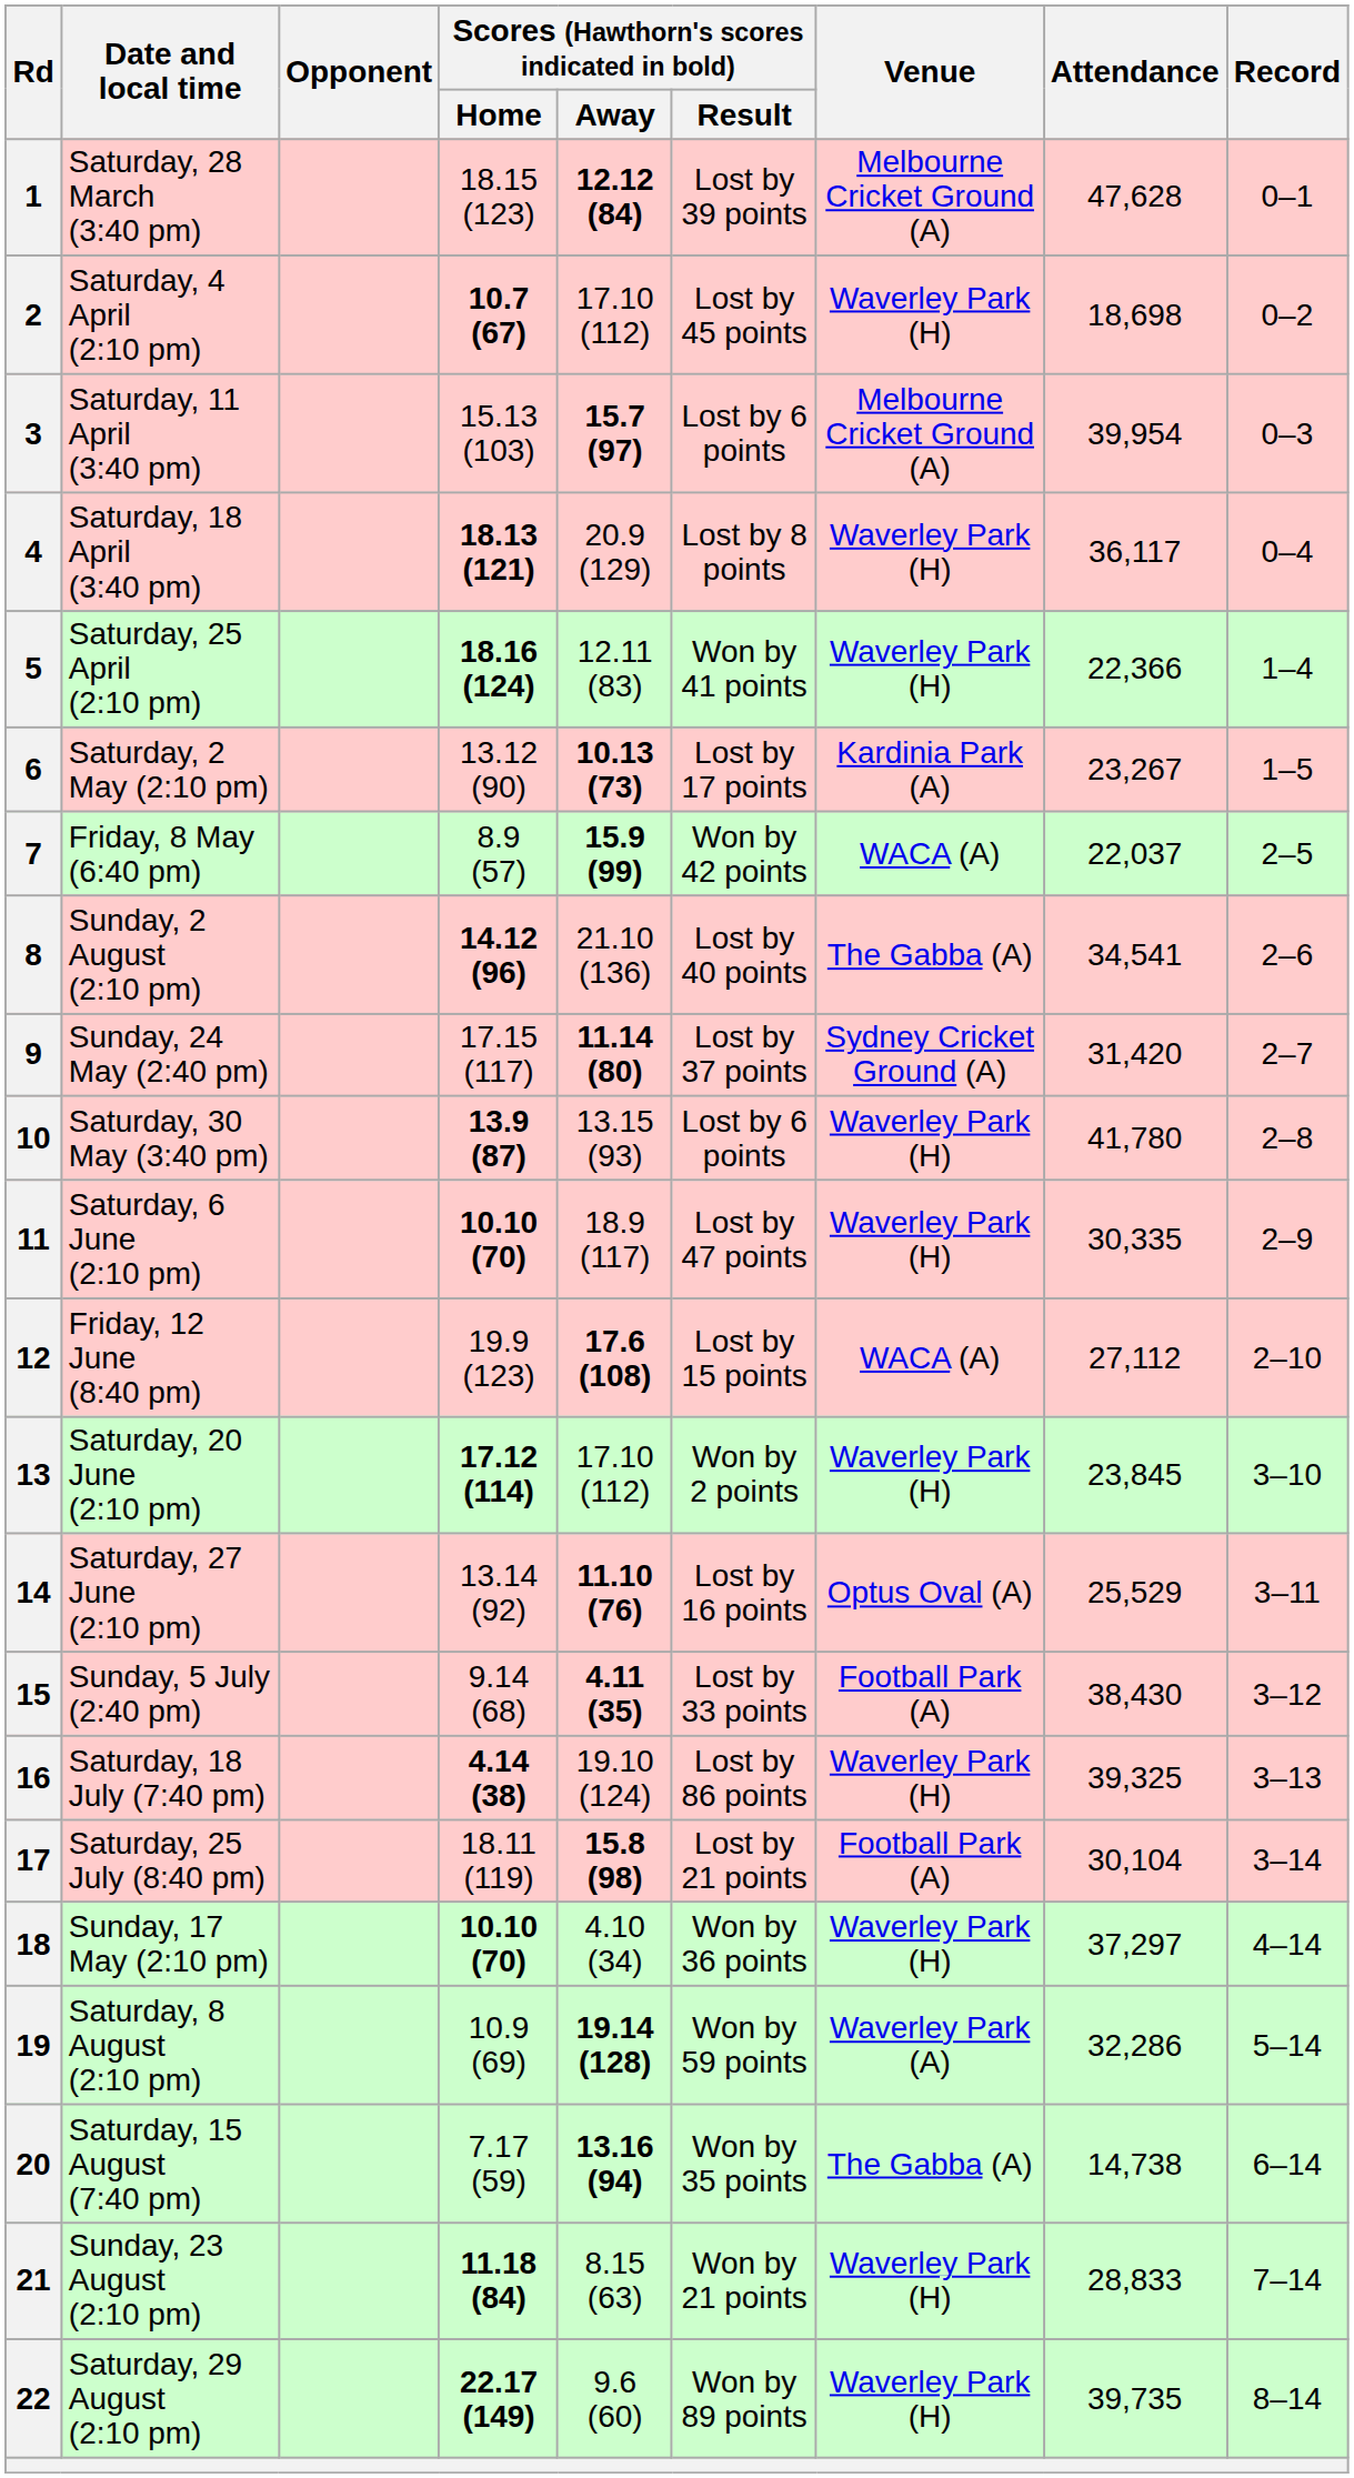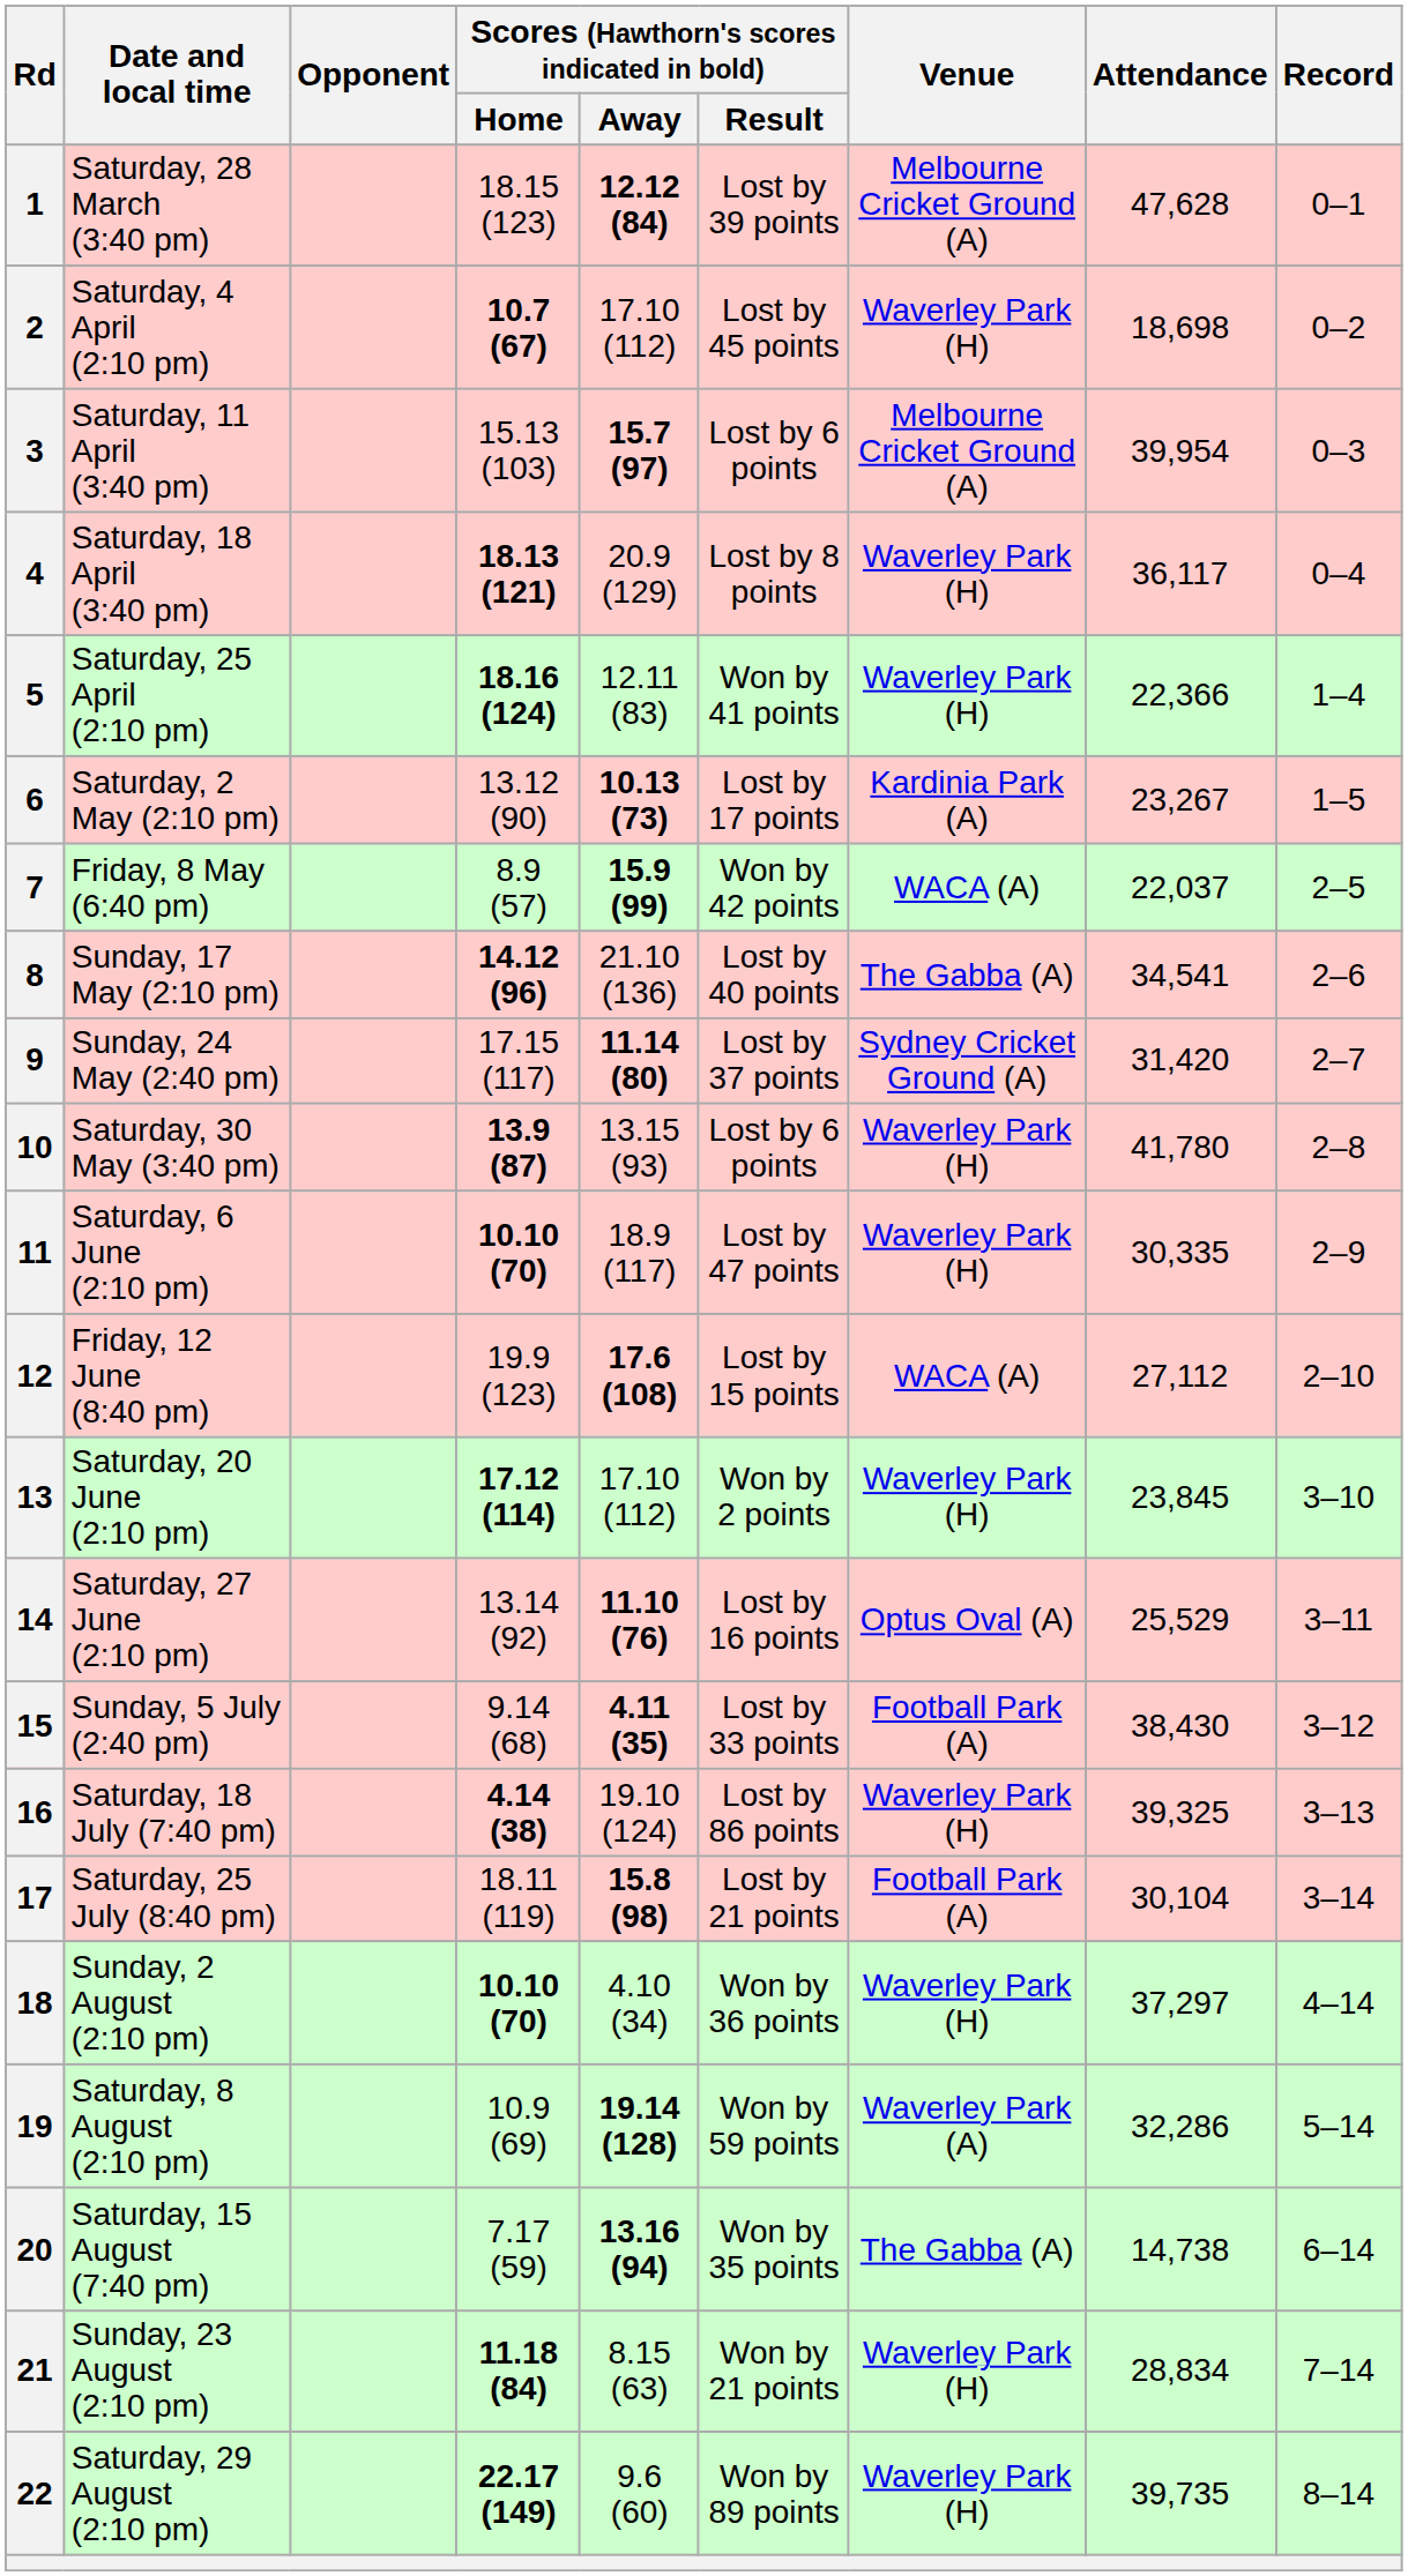8 | Date and local time: Sunday, 2 August (2:10 pm) -> Sunday, 17 May (2:10 pm)
18 | Date and local time: Sunday, 17 May (2:10 pm) -> Sunday, 2 August (2:10 pm)
21 | Attendance: 28,833 -> 28,834
